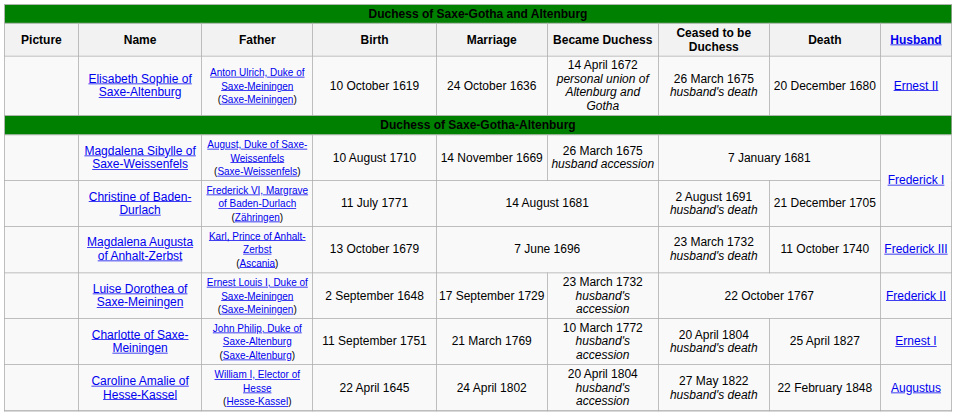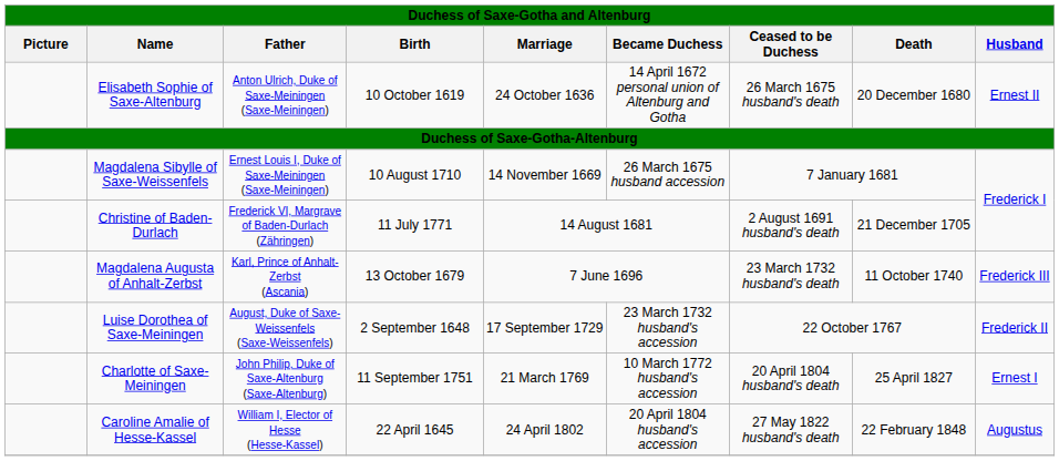Magdalena Sibylle of Saxe-Weissenfels | Father: August, Duke of Saxe-Weissenfels (Saxe-Weissenfels) -> Ernest Louis I, Duke of Saxe-Meiningen (Saxe-Meiningen)
Luise Dorothea of Saxe-Meiningen | Father: Ernest Louis I, Duke of Saxe-Meiningen (Saxe-Meiningen) -> August, Duke of Saxe-Weissenfels (Saxe-Weissenfels)
